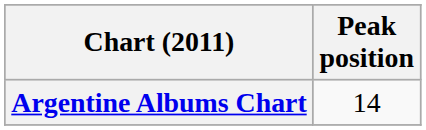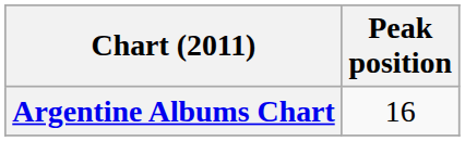Argentine Albums Chart | Peak position: 14 -> 16
